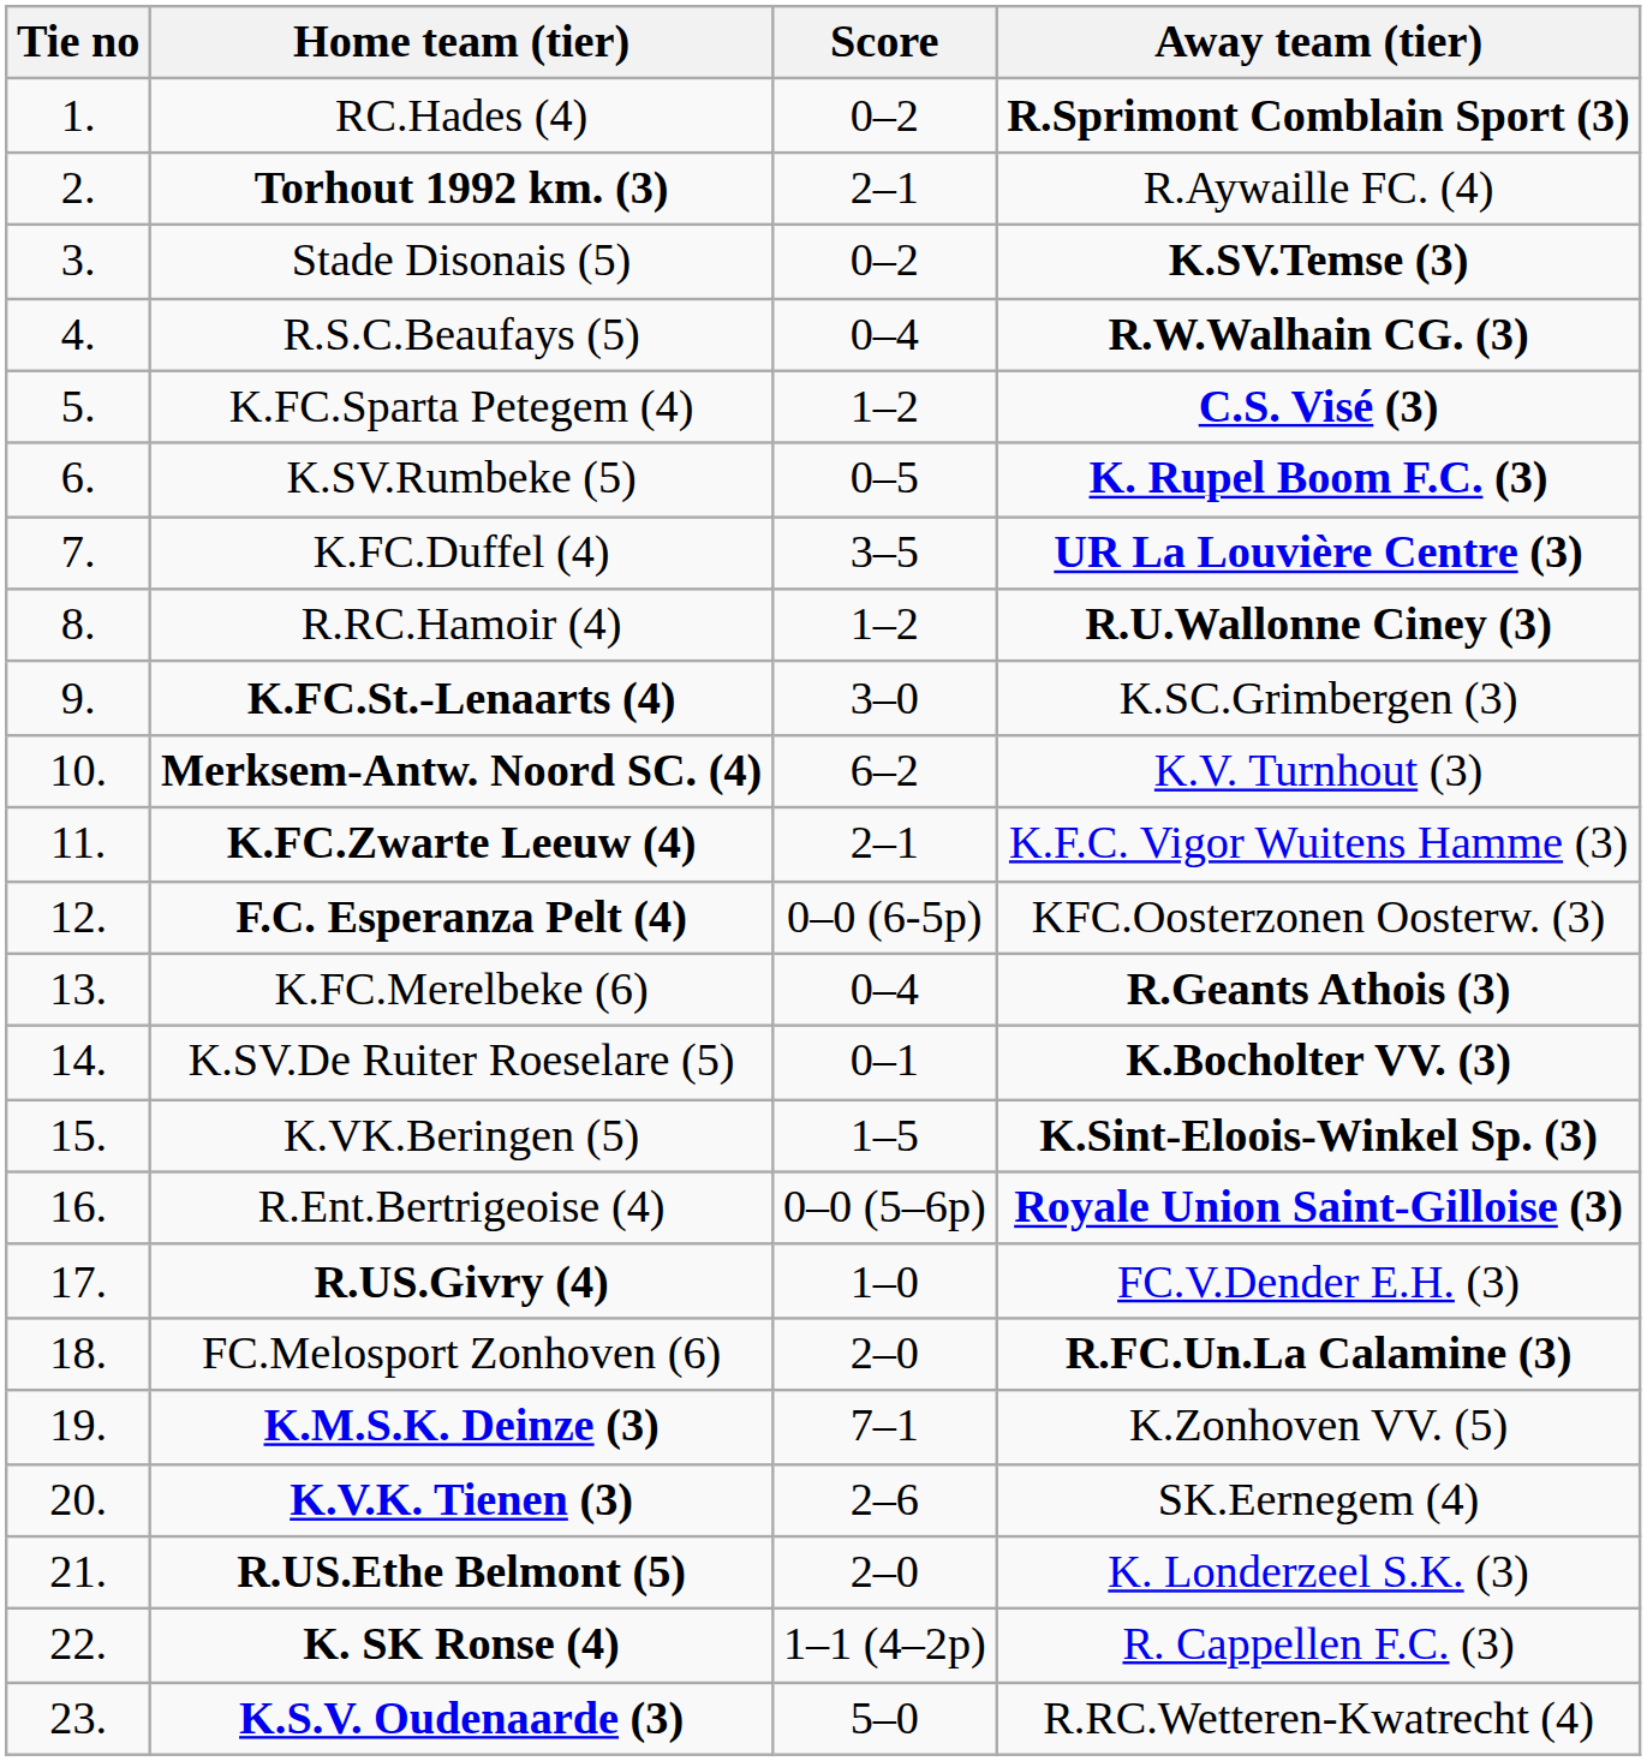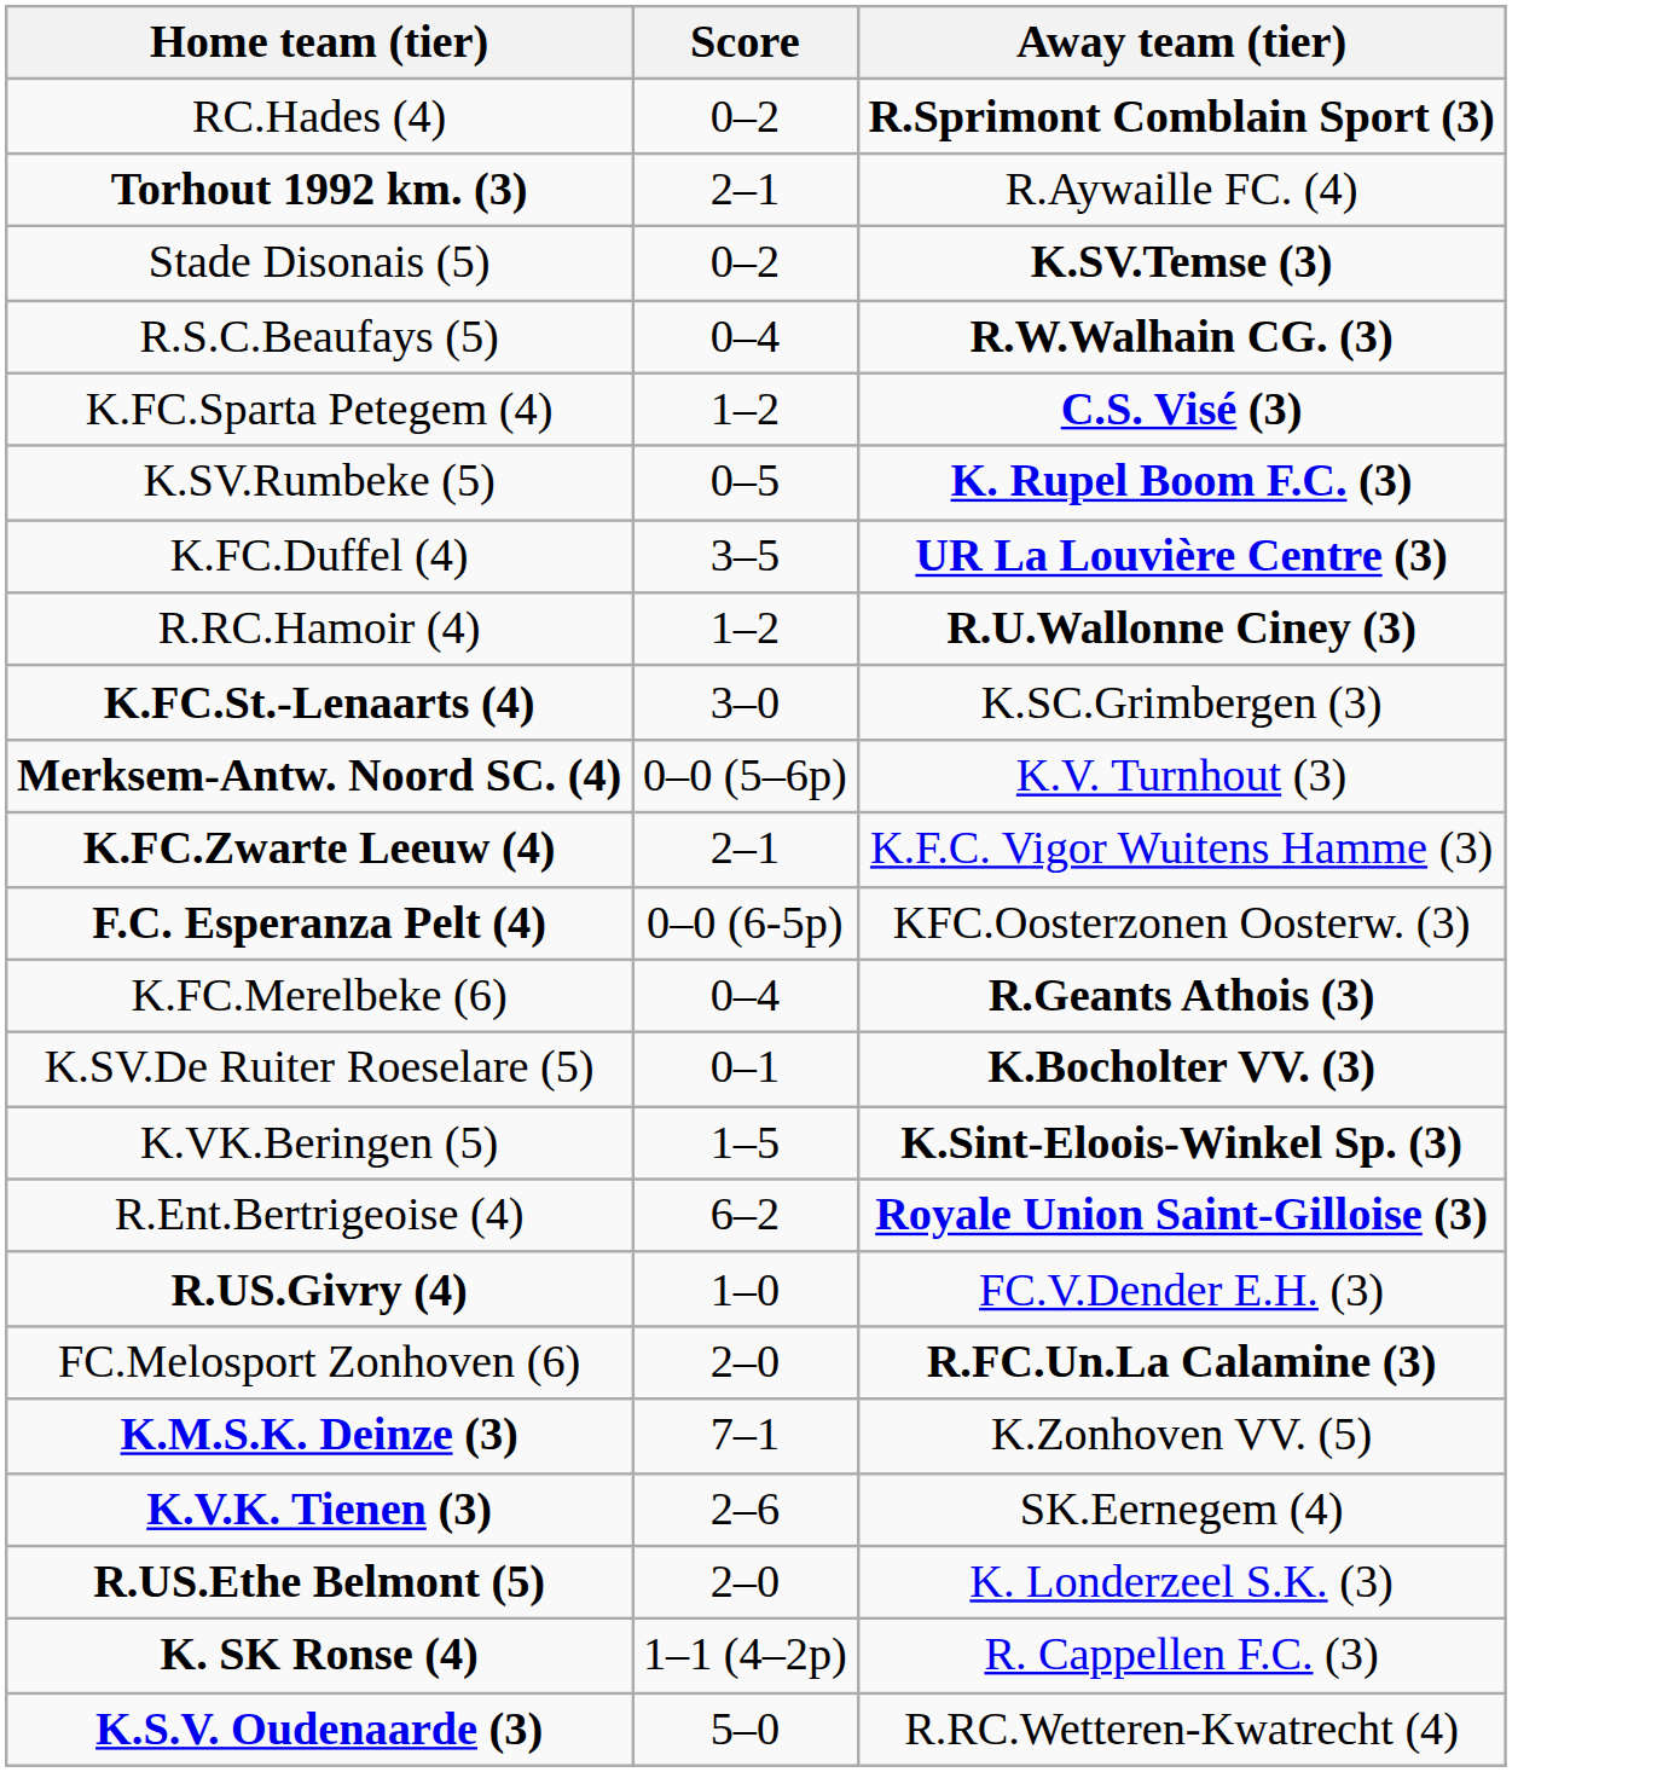- column: Tie no | 1. | 2. | 3. | 4. | 5. | 6. | 7. | 8. | 9. | 10. | 11. | 12. | 13. | 14. | 15. | 16. | 17. | 18. | 19. | 20. | 21. | 22. | 23.
Merksem-Antw. Noord SC. (4) | Score: 6–2 -> 0–0 (5–6p)
R.Ent.Bertrigeoise (4) | Score: 0–0 (5–6p) -> 6–2
